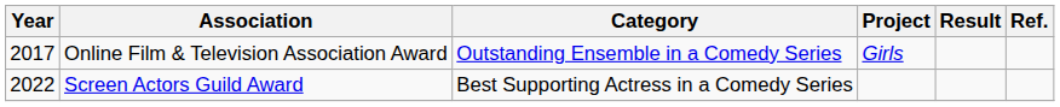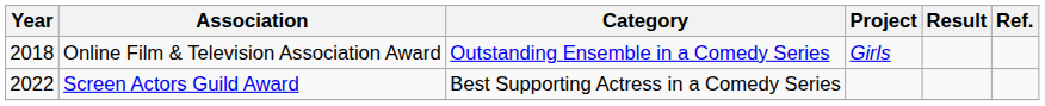Online Film & Television Association Award | Year: 2017 -> 2018
